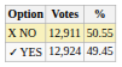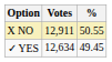✓ YES | Votes: 12,924 -> 12,634
